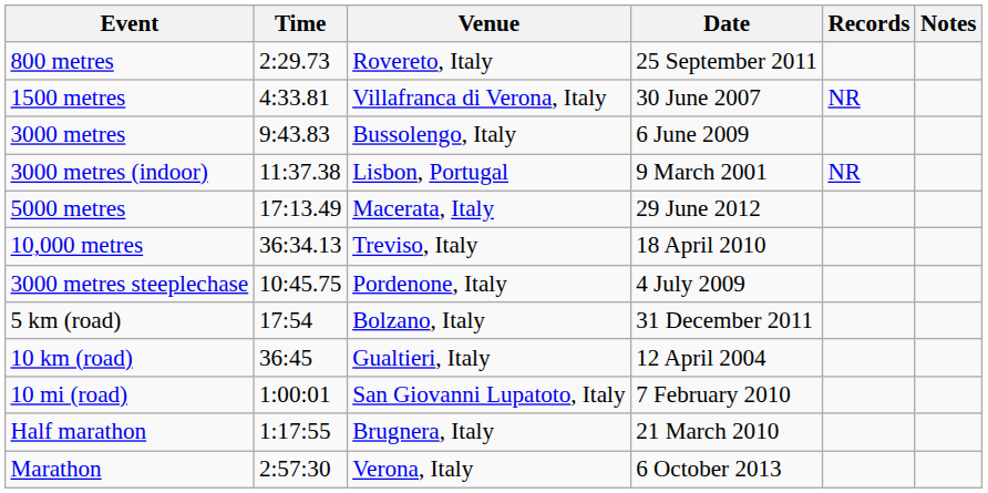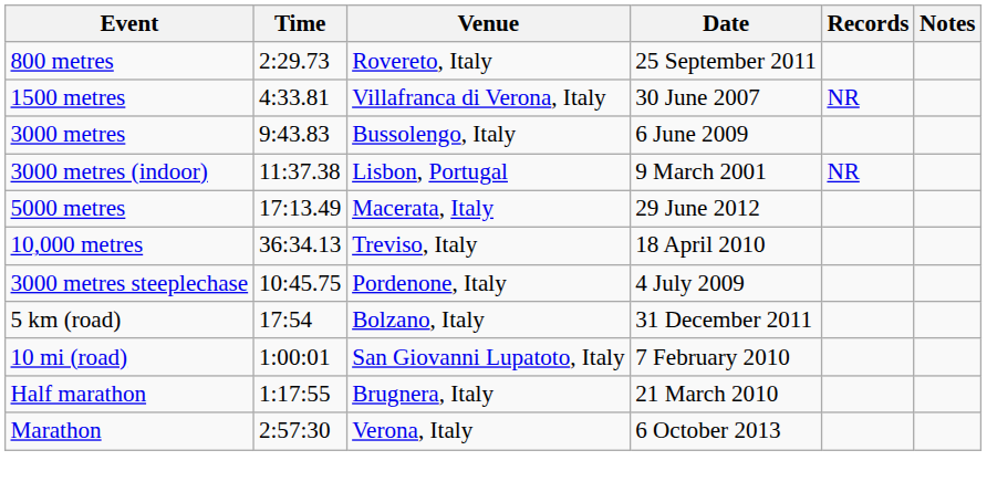- row: 10 km (road) | 36:45 | Gualtieri, Italy | 12 April 2004
